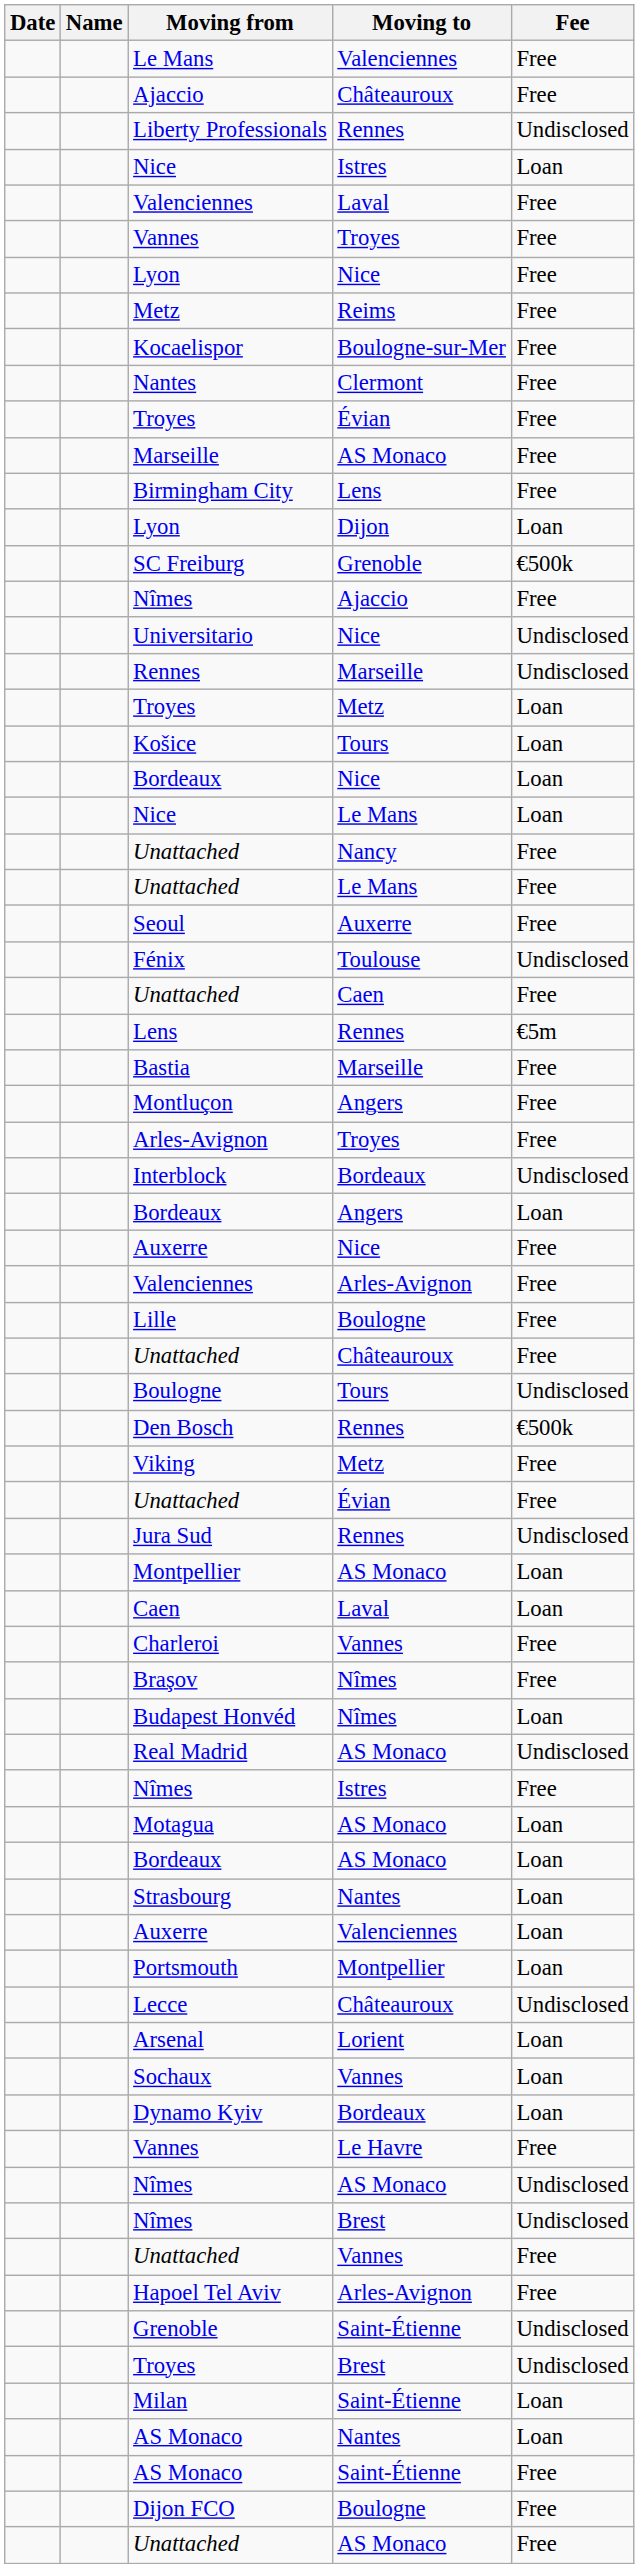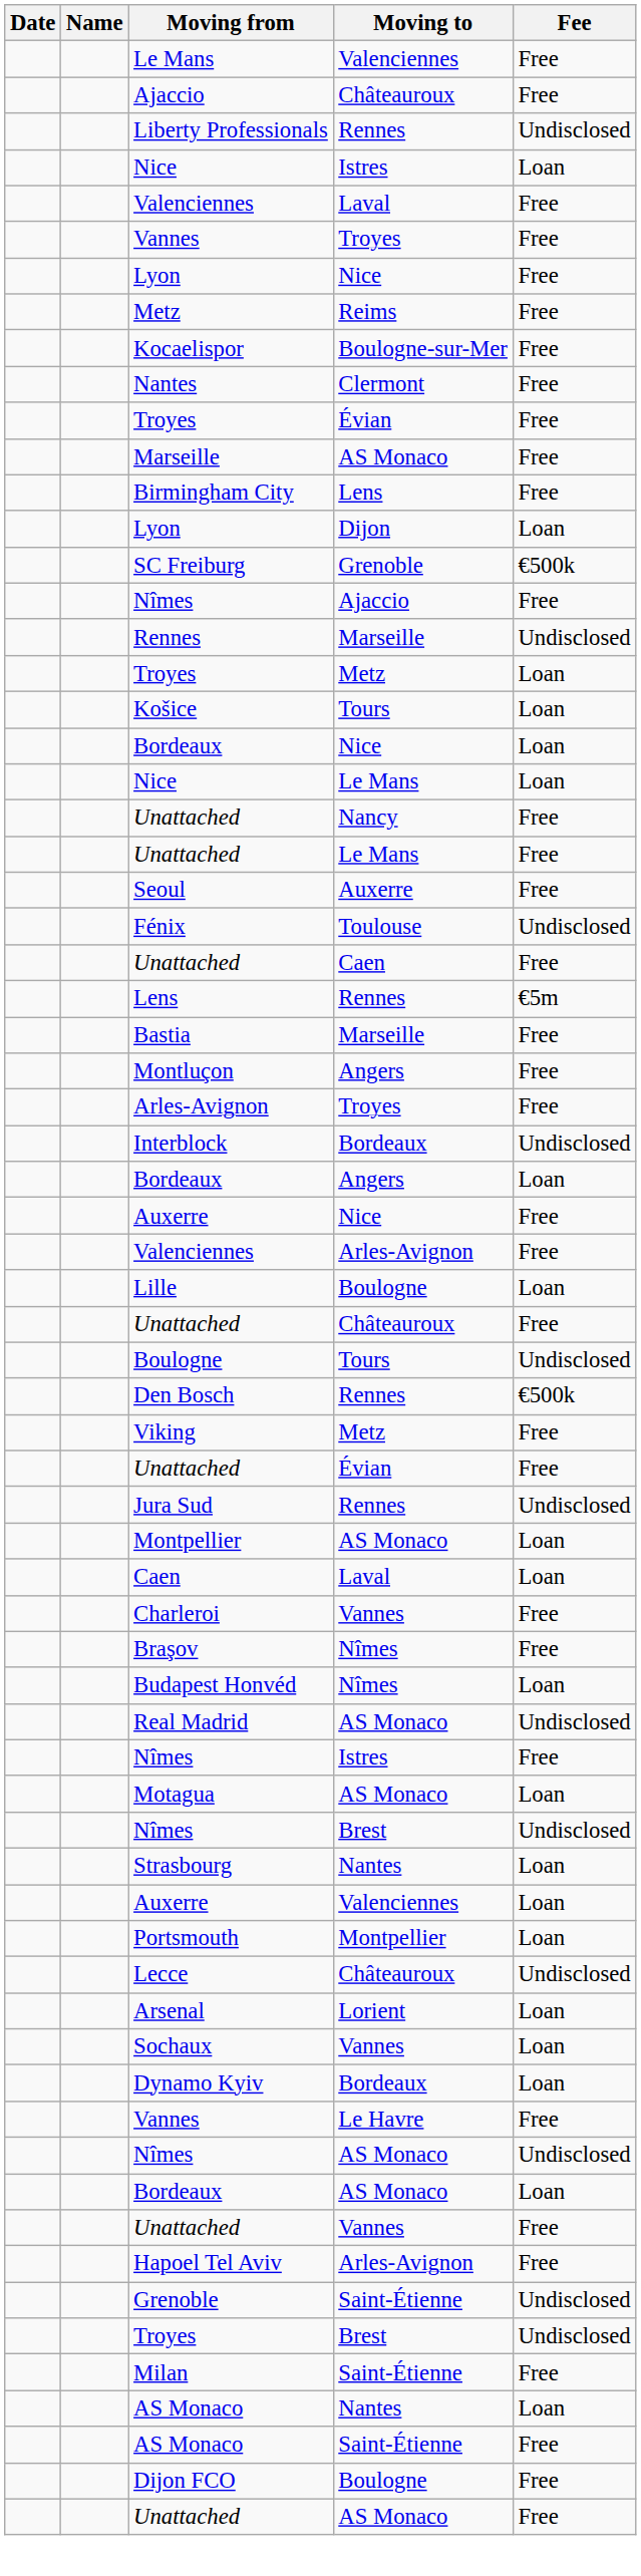- row: Universitario | Nice | Undisclosed
Lille | Fee: Free -> Loan
rows swapped: Bordeaux / AS Monaco <-> Nîmes / Brest
Milan | Fee: Loan -> Free
